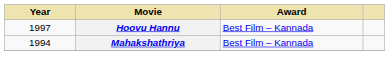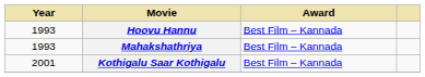Hoovu Hannu | Year: 1997 -> 1993
Mahakshathriya | Year: 1994 -> 1993
+ row: 2001 | Kothigalu Saar Kothigalu | Best Film – Kannada
